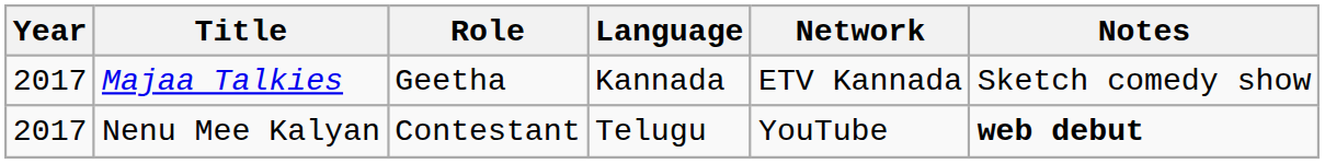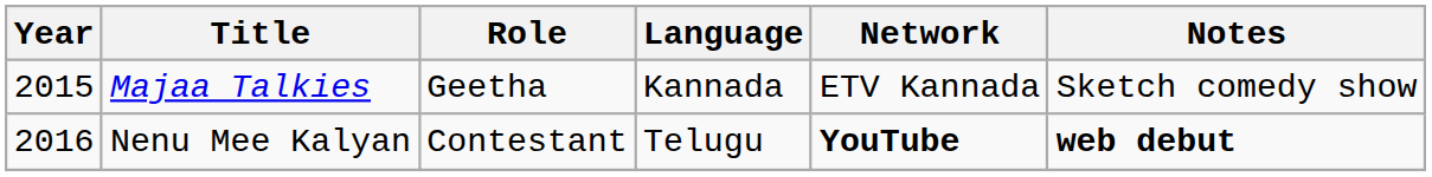Majaa Talkies | Year: 2017 -> 2015
Nenu Mee Kalyan | Year: 2017 -> 2016
Nenu Mee Kalyan | Network: normal -> bold
